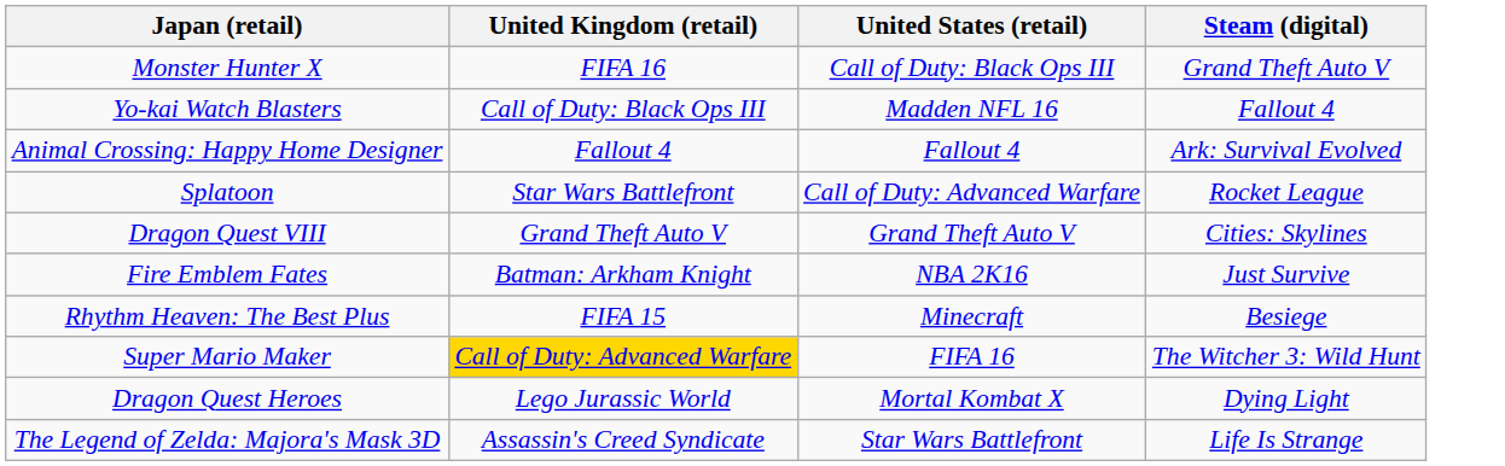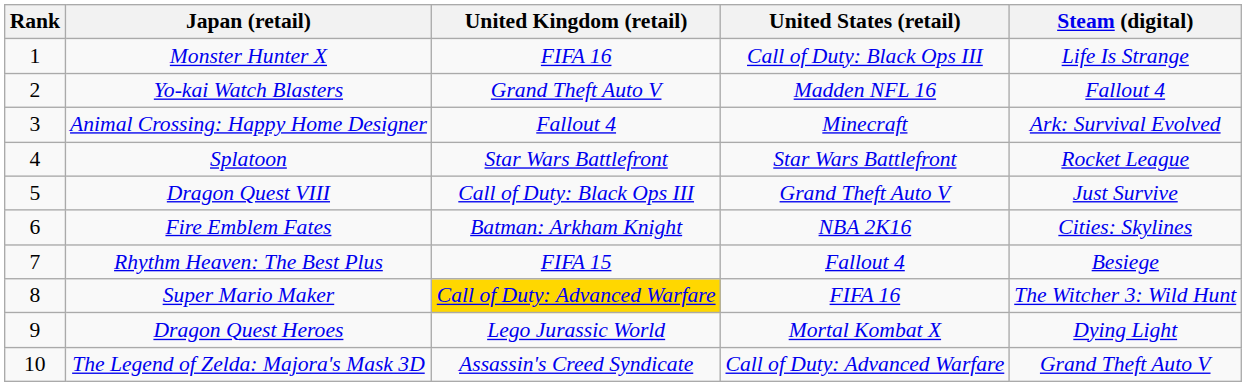+ column: Rank | 1 | 2 | 3 | 4 | 5 | 6 | 7 | 8 | 9 | 10
Monster Hunter X | Steam (digital): Grand Theft Auto V -> Life Is Strange
Yo-kai Watch Blasters | United Kingdom (retail): Call of Duty: Black Ops III -> Grand Theft Auto V
Animal Crossing: Happy Home Designer | United States (retail): Fallout 4 -> Minecraft
Splatoon | United States (retail): Call of Duty: Advanced Warfare -> Star Wars Battlefront
Dragon Quest VIII | United Kingdom (retail): Grand Theft Auto V -> Call of Duty: Black Ops III
Dragon Quest VIII | Steam (digital): Cities: Skylines -> Just Survive
Fire Emblem Fates | Steam (digital): Just Survive -> Cities: Skylines
Rhythm Heaven: The Best Plus | United States (retail): Minecraft -> Fallout 4
The Legend of Zelda: Majora's Mask 3D | United States (retail): Star Wars Battlefront -> Call of Duty: Advanced Warfare
The Legend of Zelda: Majora's Mask 3D | Steam (digital): Life Is Strange -> Grand Theft Auto V
